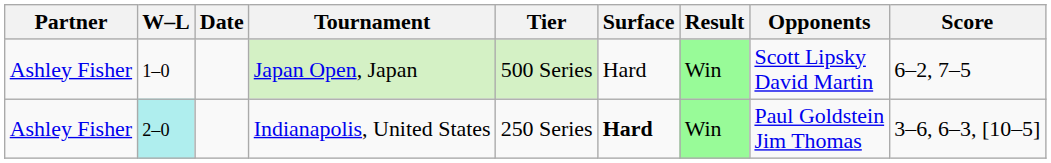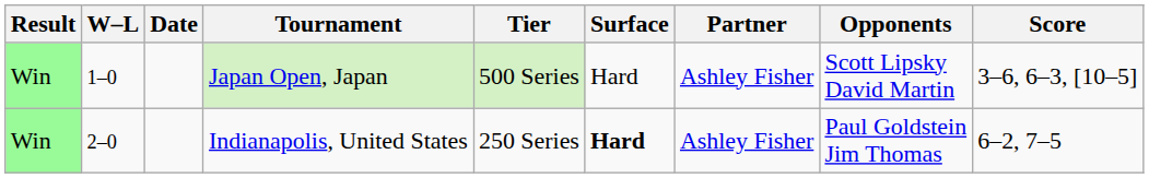columns swapped: Result <-> Partner
Japan Open, Japan | Score: 6–2, 7–5 -> 3–6, 6–3, [10–5]
Indianapolis, United States | W–L: paleturquoise background -> no background
Indianapolis, United States | Score: 3–6, 6–3, [10–5] -> 6–2, 7–5
